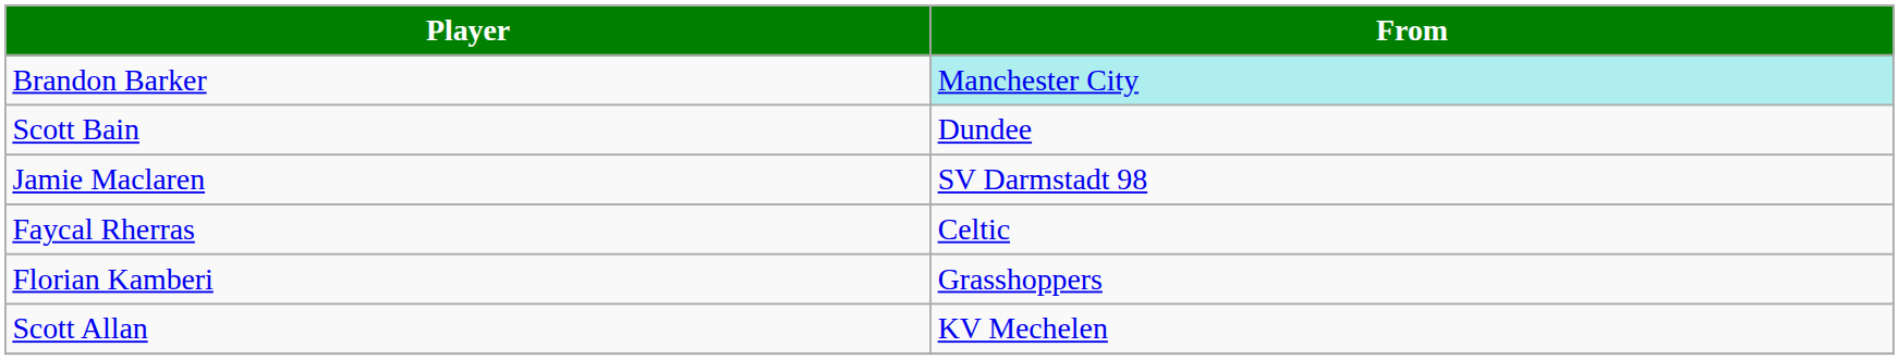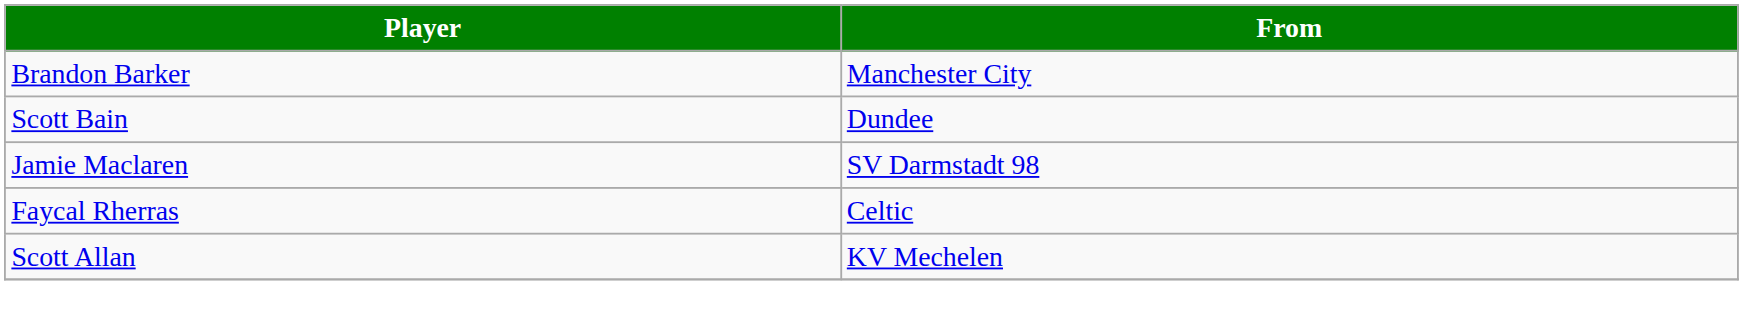Brandon Barker | From: paleturquoise background -> no background
- row: Florian Kamberi | Grasshoppers
